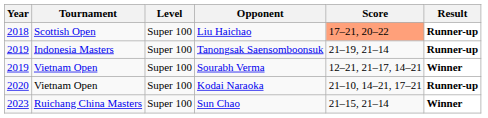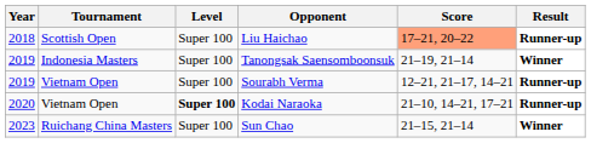Tanongsak Saensomboonsuk | Result: Runner-up -> Winner
Sourabh Verma | Result: Winner -> Runner-up
Kodai Naraoka | Level: normal -> bold
